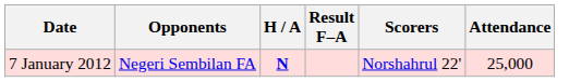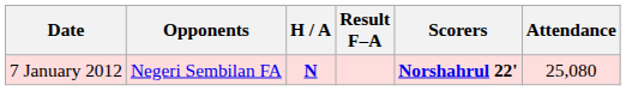7 January 2012 | Scorers: normal -> bold
7 January 2012 | Attendance: 25,000 -> 25,080
